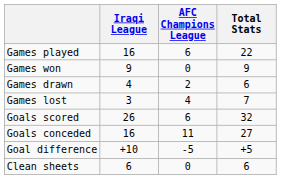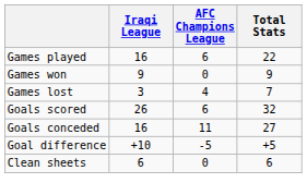- row: Games drawn | 4 | 2 | 6
